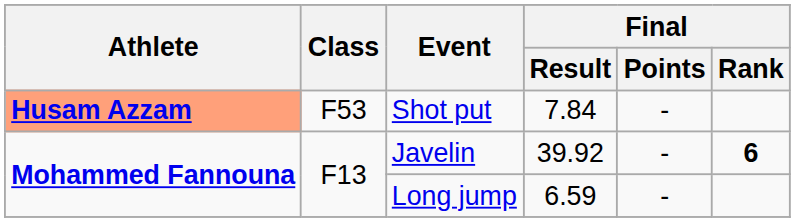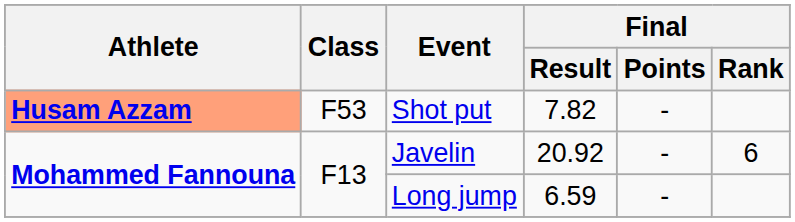Shot put | Final / Result: 7.84 -> 7.82
Javelin | Final / Result: 39.92 -> 20.92
Javelin | Final / Rank: bold -> normal
